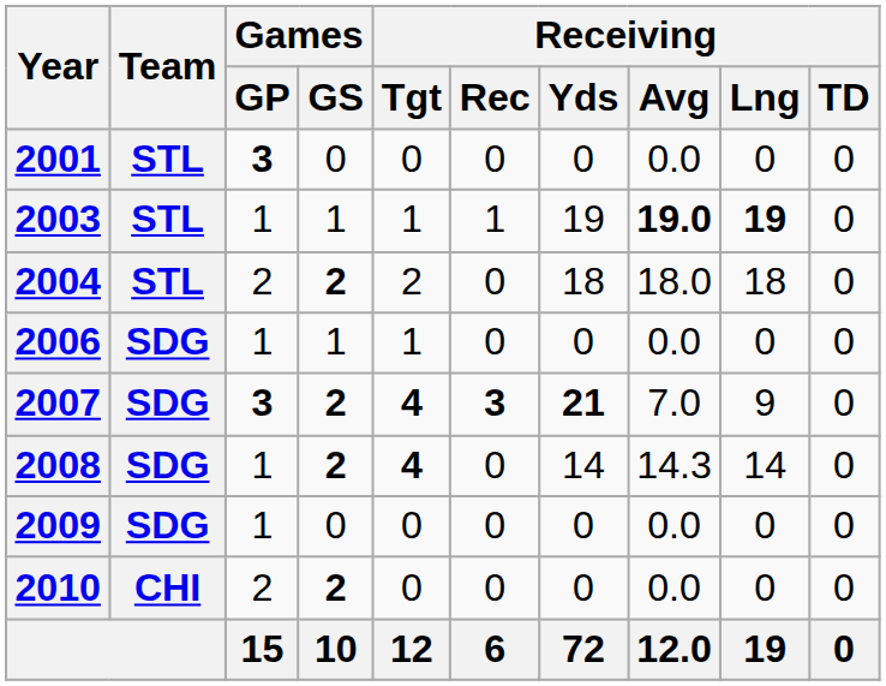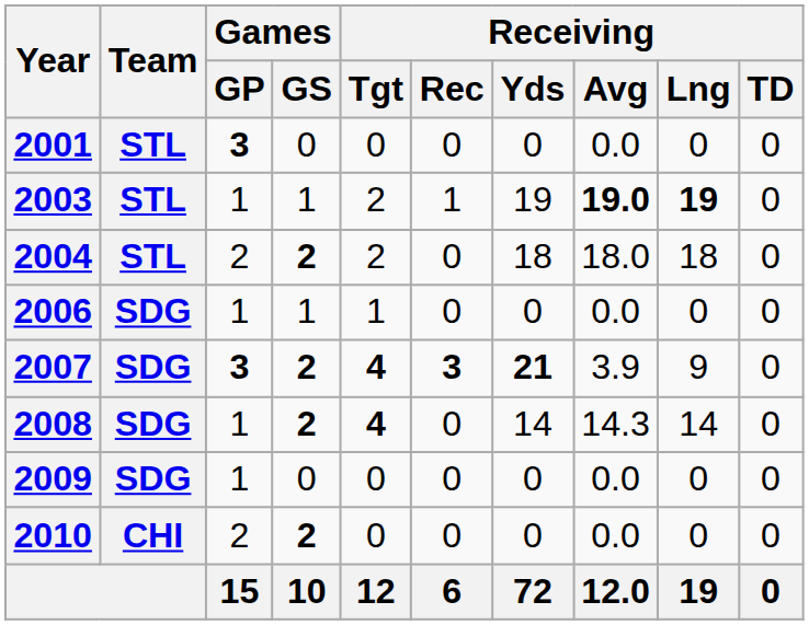2003 | Receiving / Tgt: 1 -> 2
2007 | Receiving / Avg: 7.0 -> 3.9
